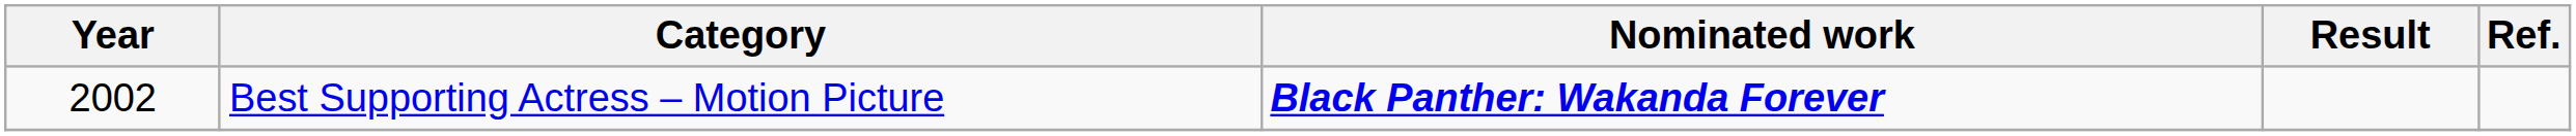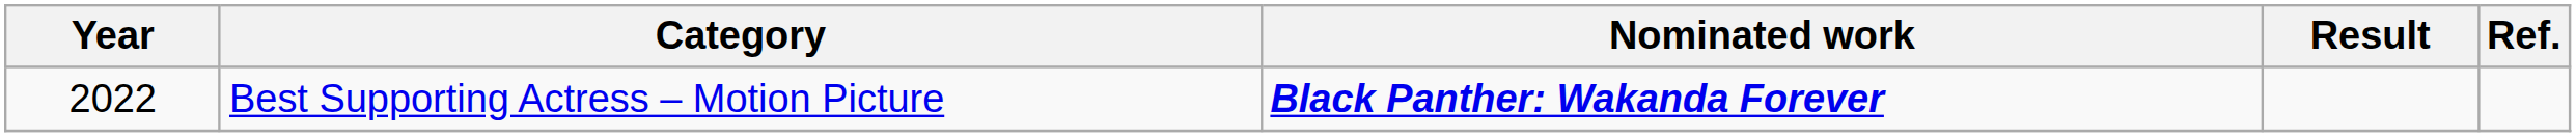Best Supporting Actress – Motion Picture | Year: 2002 -> 2022
